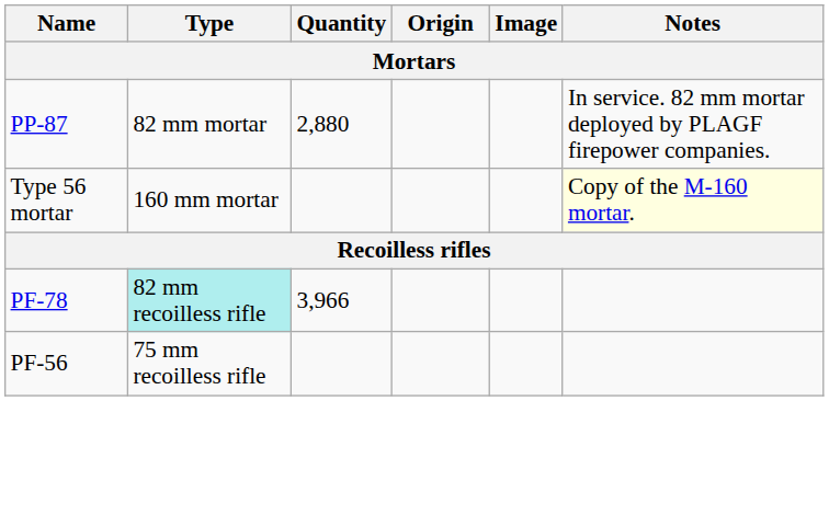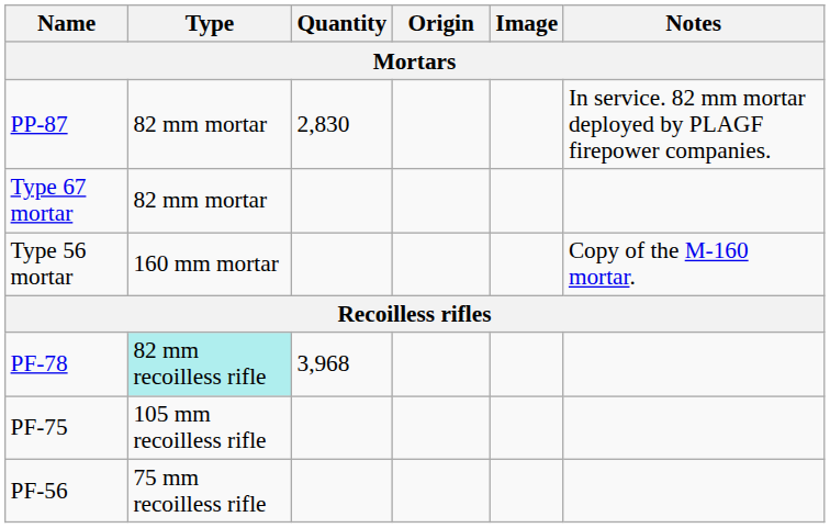PP-87 | Quantity: 2,880 -> 2,830
+ row: Type 67 mortar | 82 mm mortar
Type 56 mortar | Notes: lightyellow background -> no background
PF-78 | Quantity: 3,966 -> 3,968
+ row: PF-75 | 105 mm recoilless rifle
